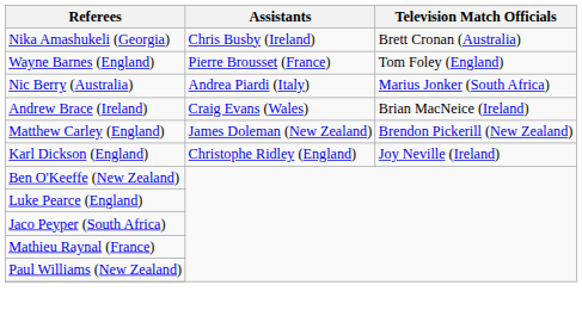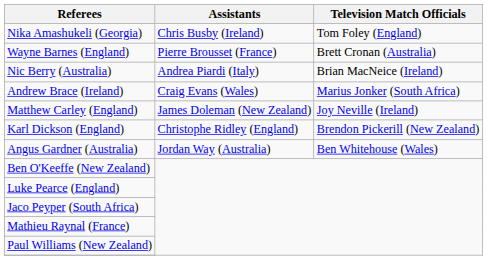Nika Amashukeli (Georgia) | Television Match Officials: Brett Cronan (Australia) -> Tom Foley (England)
Wayne Barnes (England) | Television Match Officials: Tom Foley (England) -> Brett Cronan (Australia)
Nic Berry (Australia) | Television Match Officials: Marius Jonker (South Africa) -> Brian MacNeice (Ireland)
Andrew Brace (Ireland) | Television Match Officials: Brian MacNeice (Ireland) -> Marius Jonker (South Africa)
Matthew Carley (England) | Television Match Officials: Brendon Pickerill (New Zealand) -> Joy Neville (Ireland)
Karl Dickson (England) | Television Match Officials: Joy Neville (Ireland) -> Brendon Pickerill (New Zealand)
+ row: Angus Gardner (Australia) | Jordan Way (Australia) | Ben Whitehouse (Wales)
